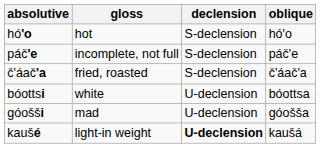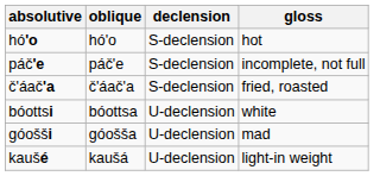columns swapped: oblique <-> gloss
kaušé | declension: bold -> normal
